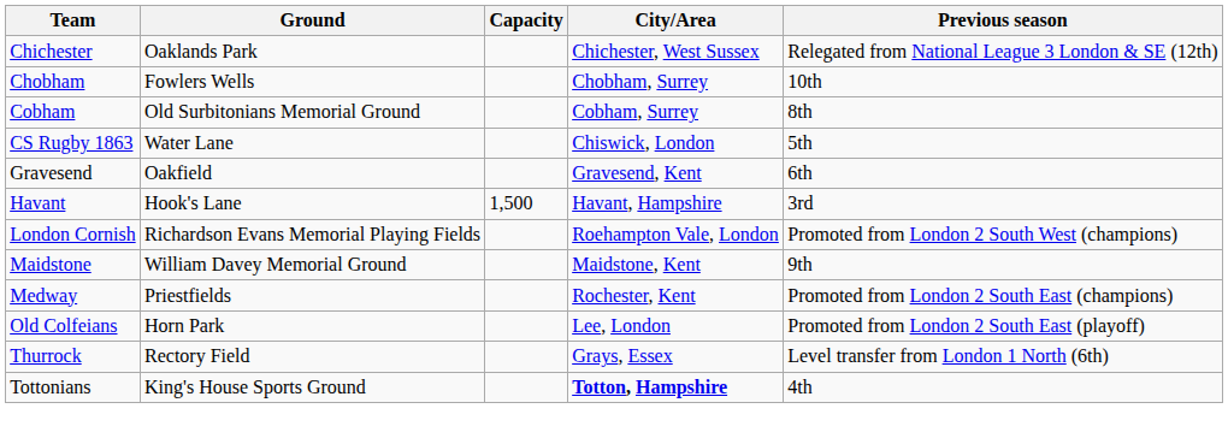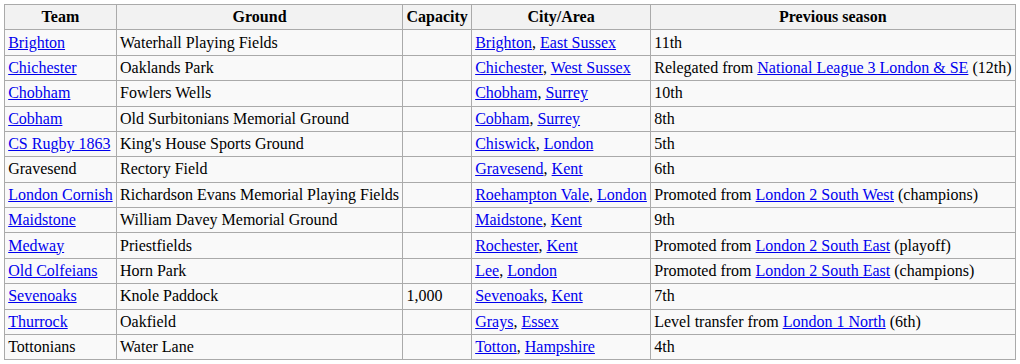+ row: Brighton | Waterhall Playing Fields | Brighton, East Sussex | 11th
CS Rugby 1863 | Ground: Water Lane -> King's House Sports Ground
Gravesend | Ground: Oakfield -> Rectory Field
- row: Havant | Hook's Lane | 1,500 | Havant, Hampshire | 3rd
Medway | Previous season: Promoted from London 2 South East (champions) -> Promoted from London 2 South East (playoff)
Old Colfeians | Previous season: Promoted from London 2 South East (playoff) -> Promoted from London 2 South East (champions)
+ row: Sevenoaks | Knole Paddock | 1,000 | Sevenoaks, Kent | 7th
Thurrock | Ground: Rectory Field -> Oakfield
Tottonians | Ground: King's House Sports Ground -> Water Lane
Tottonians | City/Area: bold -> normal
